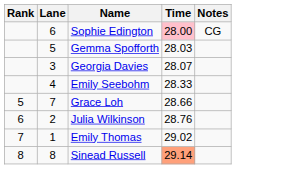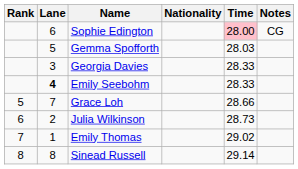+ column: Nationality
Georgia Davies | Time: 28.07 -> 28.33
Emily Seebohm | Lane: normal -> bold
Julia Wilkinson | Time: 28.76 -> 28.73
Sinead Russell | Time: lightsalmon background -> no background
